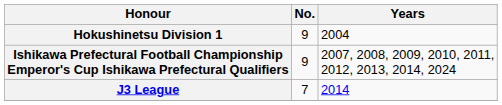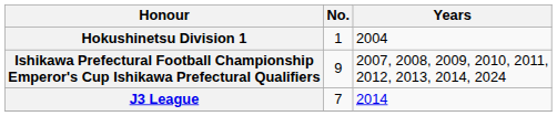Hokushinetsu Division 1 | No.: 9 -> 1
